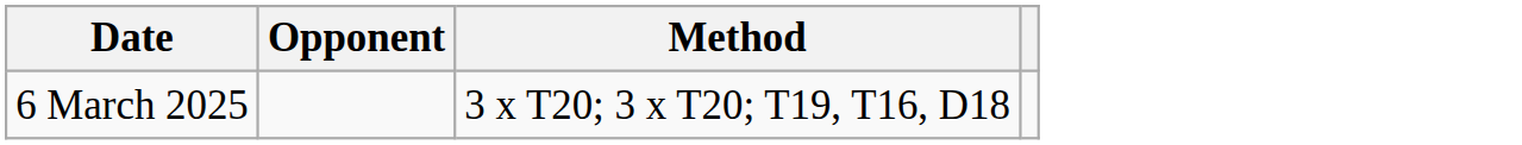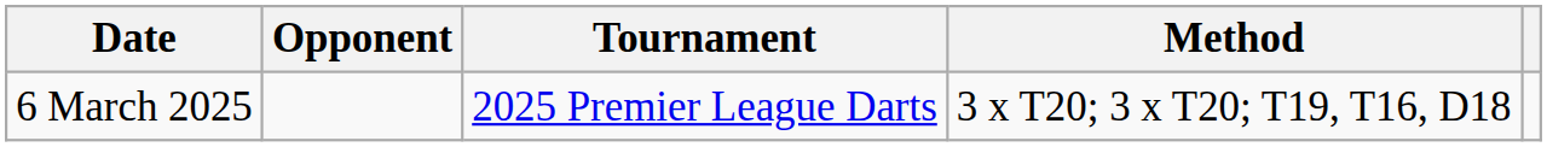+ column: Tournament | 2025 Premier League Darts
